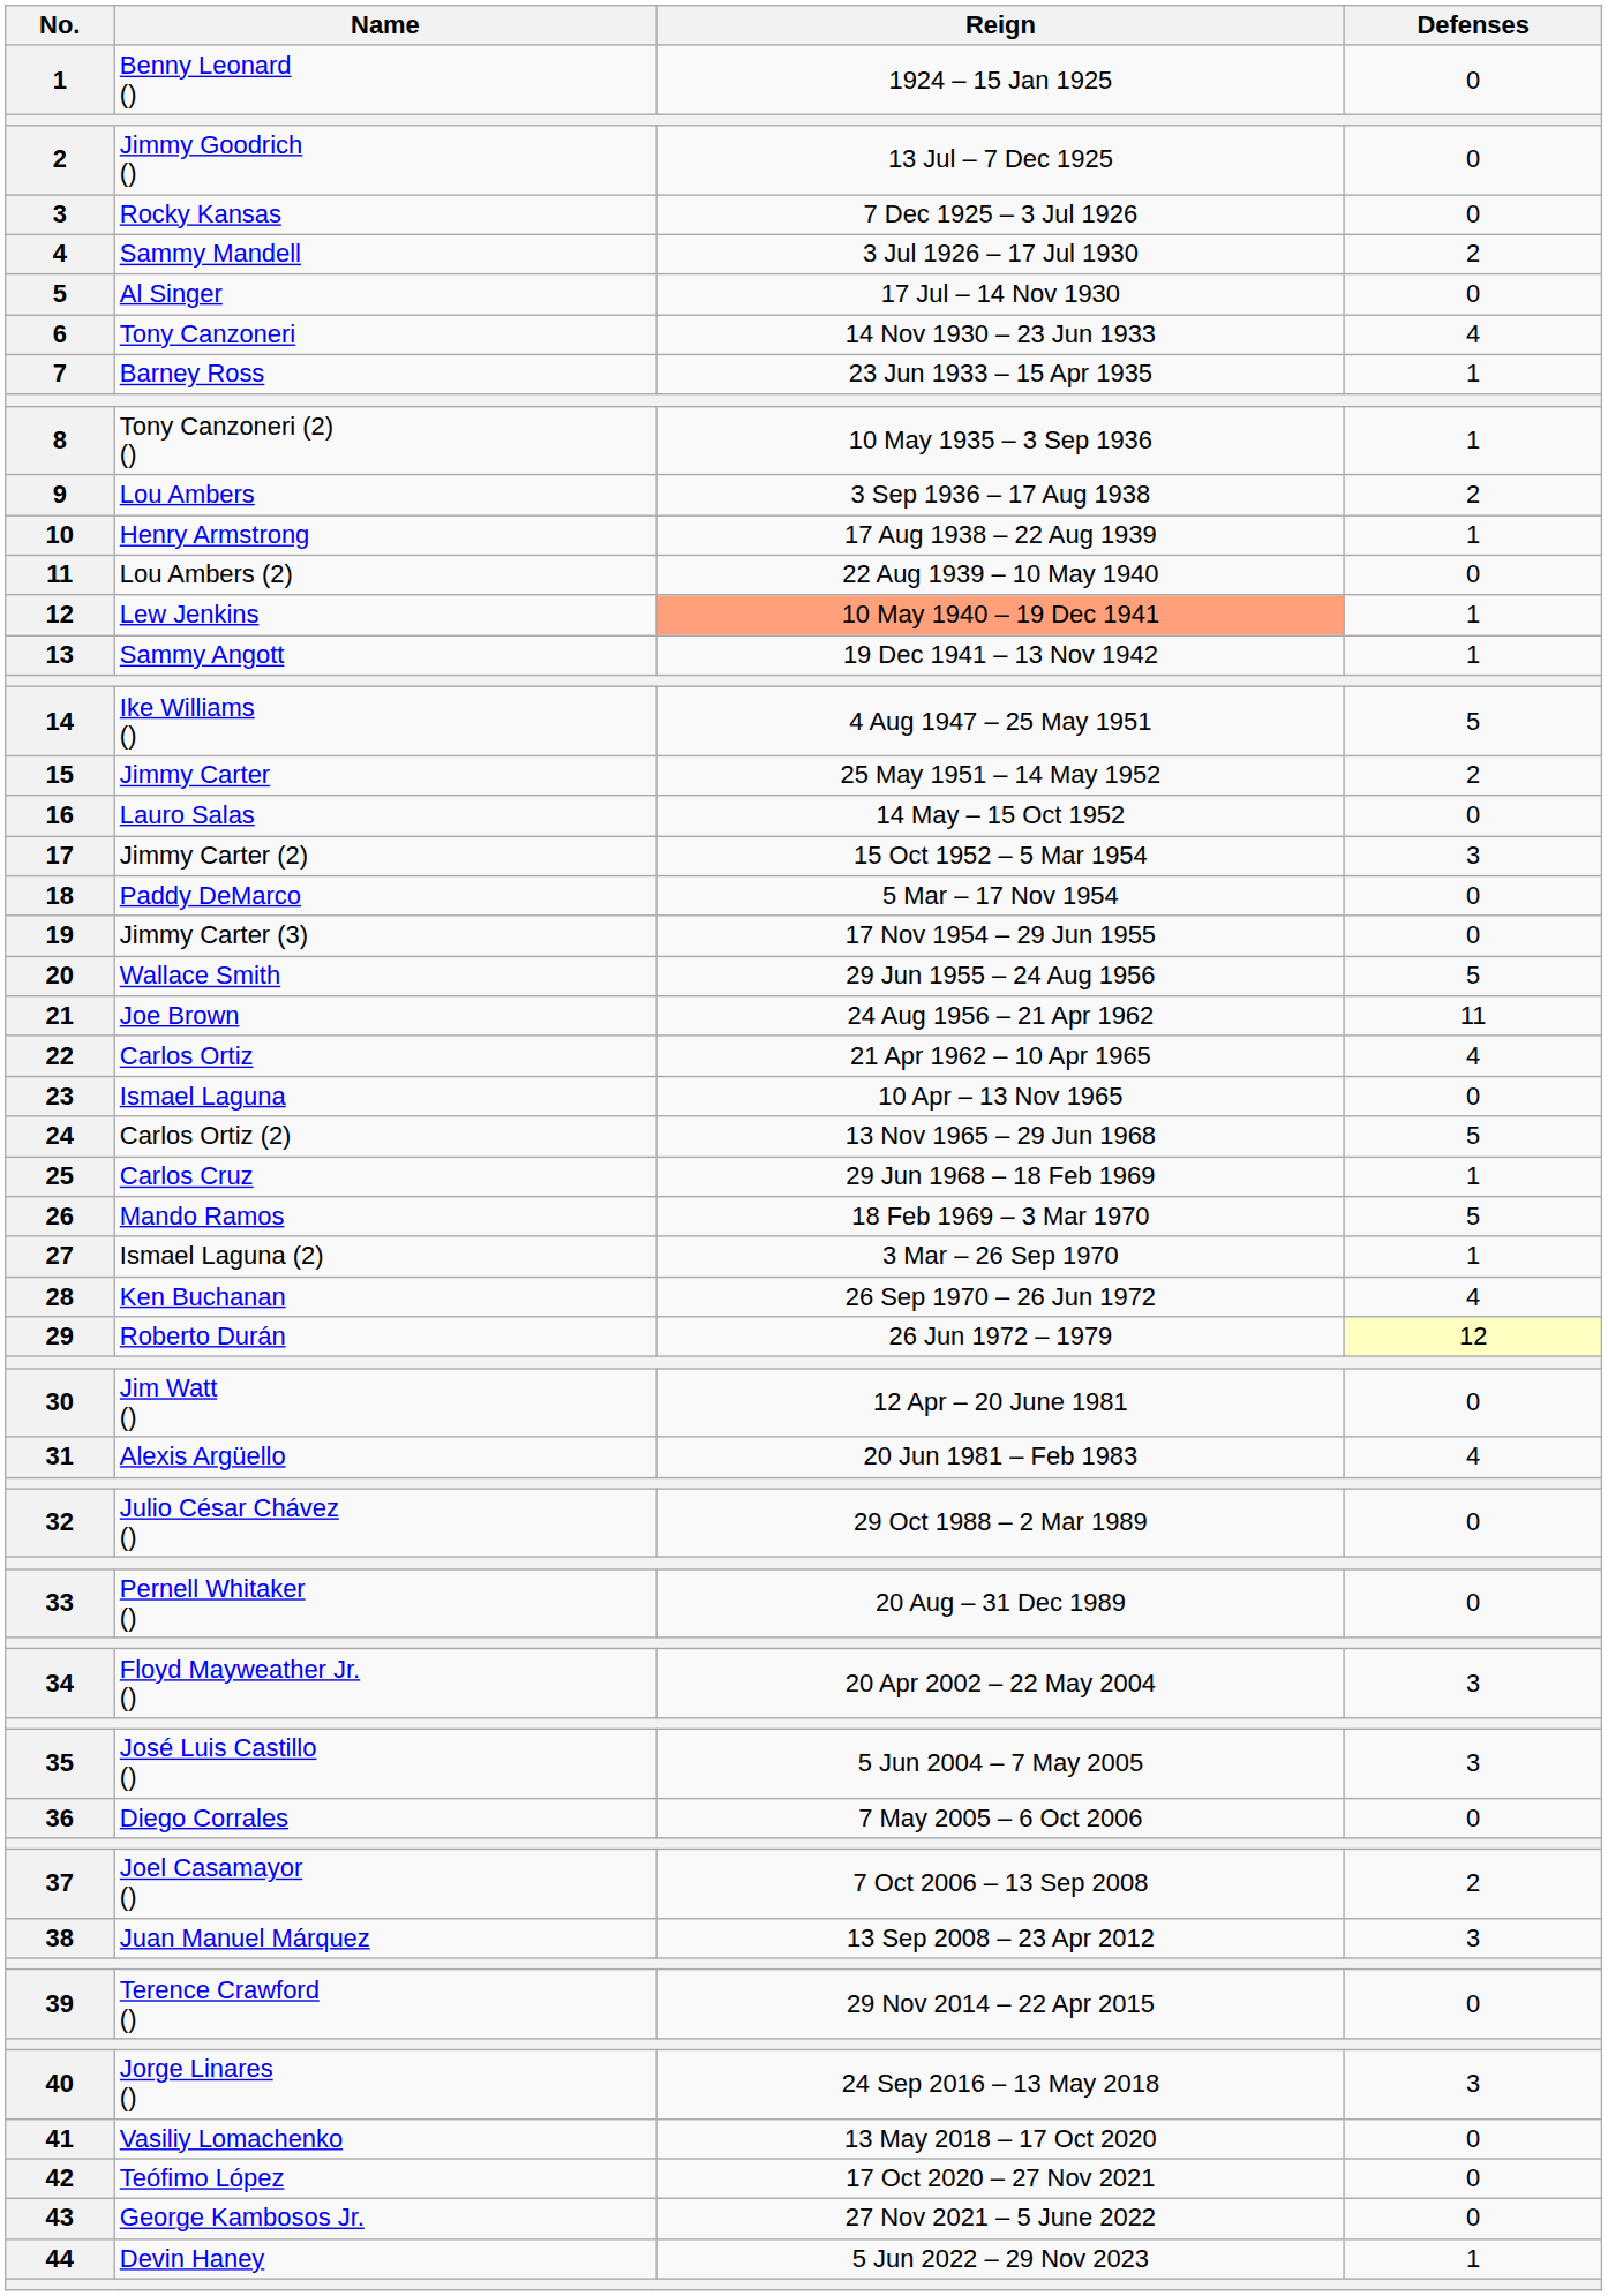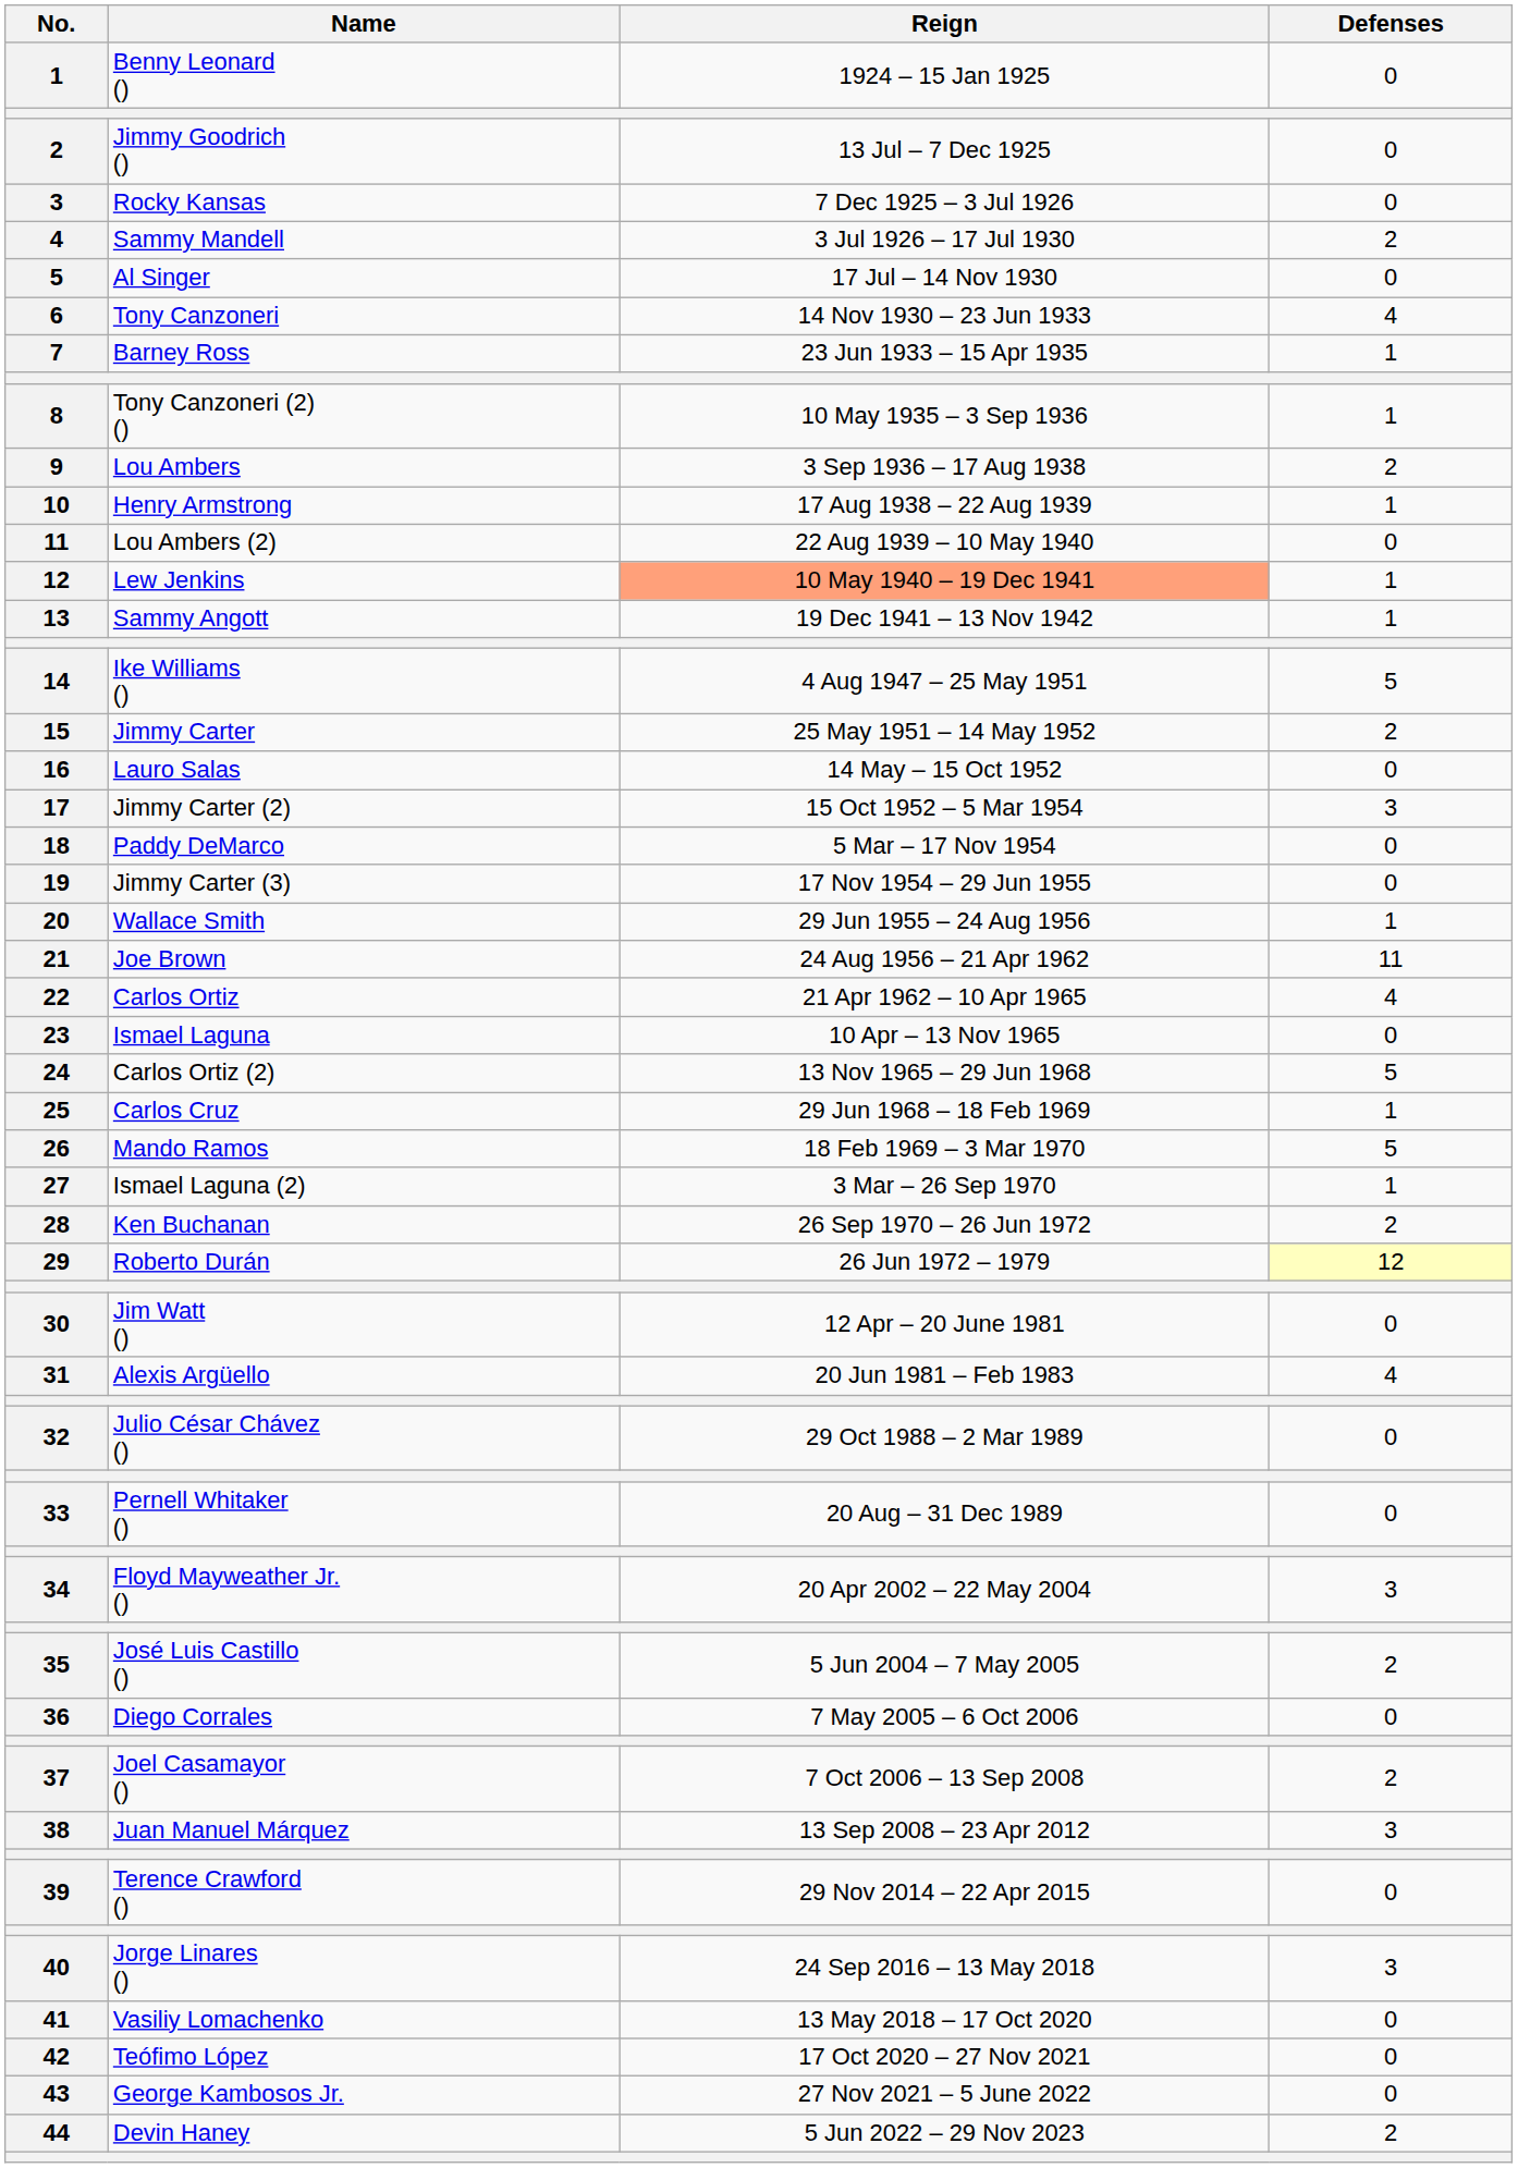Wallace Smith | Defenses: 5 -> 1
Ken Buchanan | Defenses: 4 -> 2
José Luis Castillo () | Defenses: 3 -> 2
Devin Haney | Defenses: 1 -> 2
